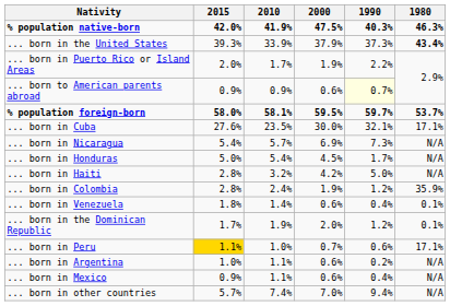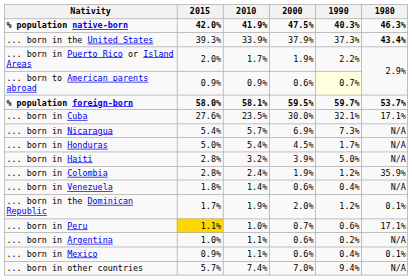... born in Haiti | 2000: 4.2% -> 3.9%
... born in Venezuela | 1980: 0.1% -> N/A
... born in Mexico | 1980: N/A -> 0.1%
